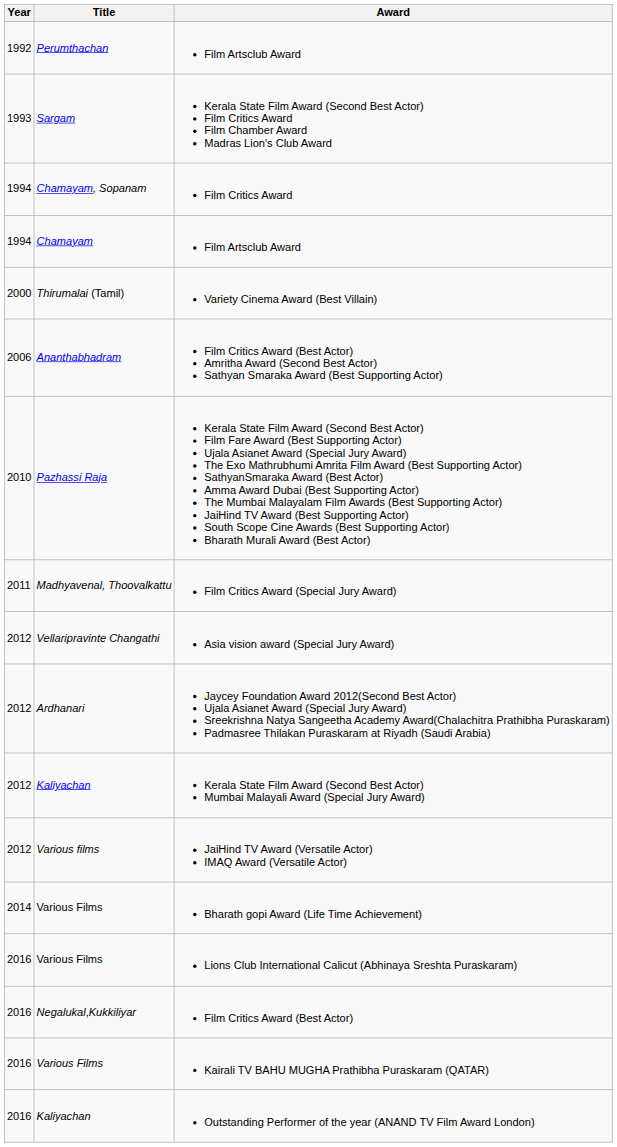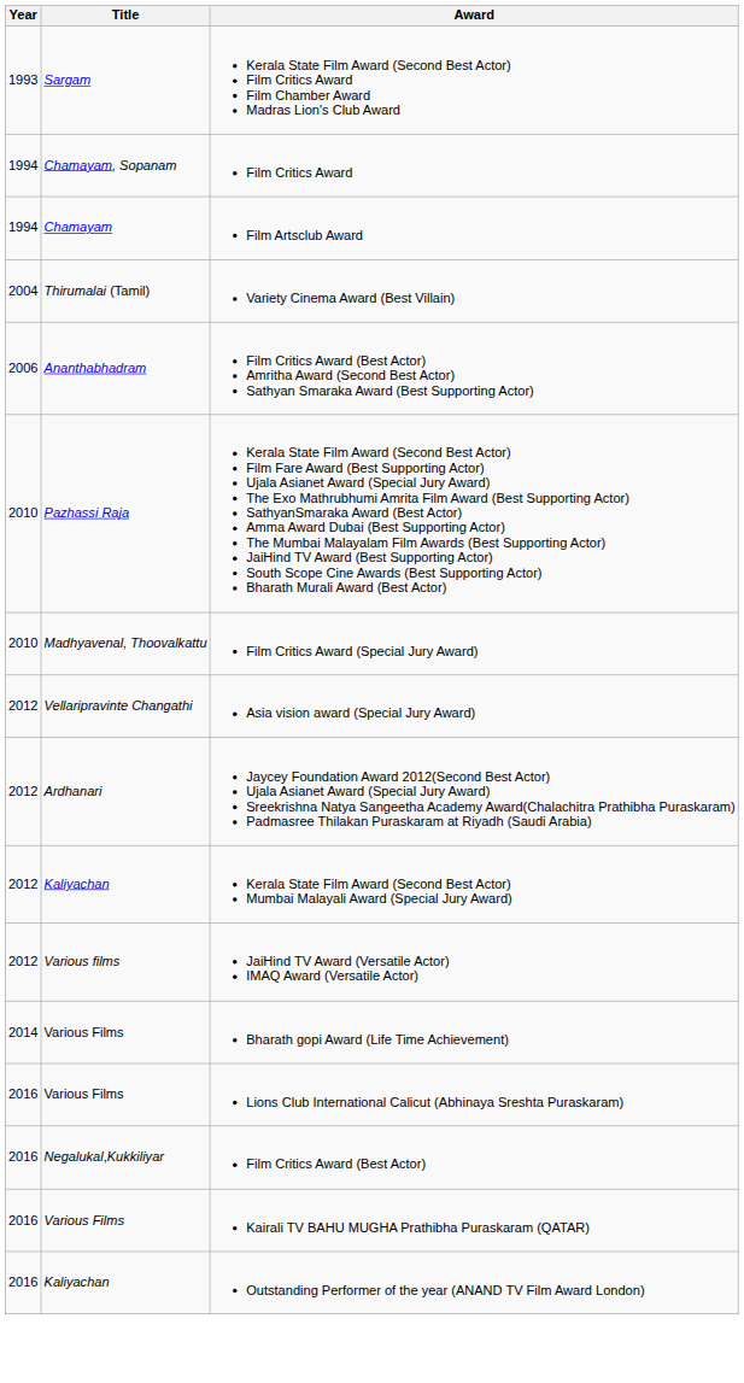- row: 1992 | Perumthachan | Film Artsclub Award
Variety Cinema Award (Best Villain) | Year: 2000 -> 2004
Film Critics Award (Special Jury Award) | Year: 2011 -> 2010
